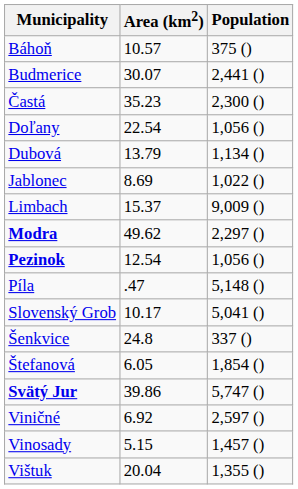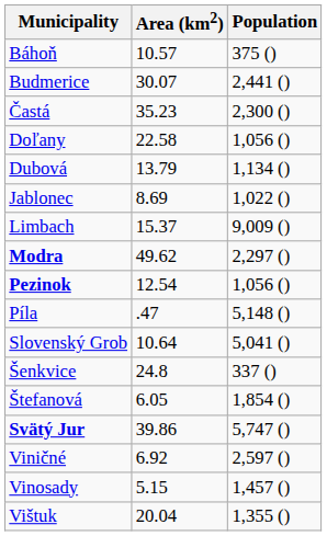Doľany | Area (km2): 22.54 -> 22.58
Slovenský Grob | Area (km2): 10.17 -> 10.64
